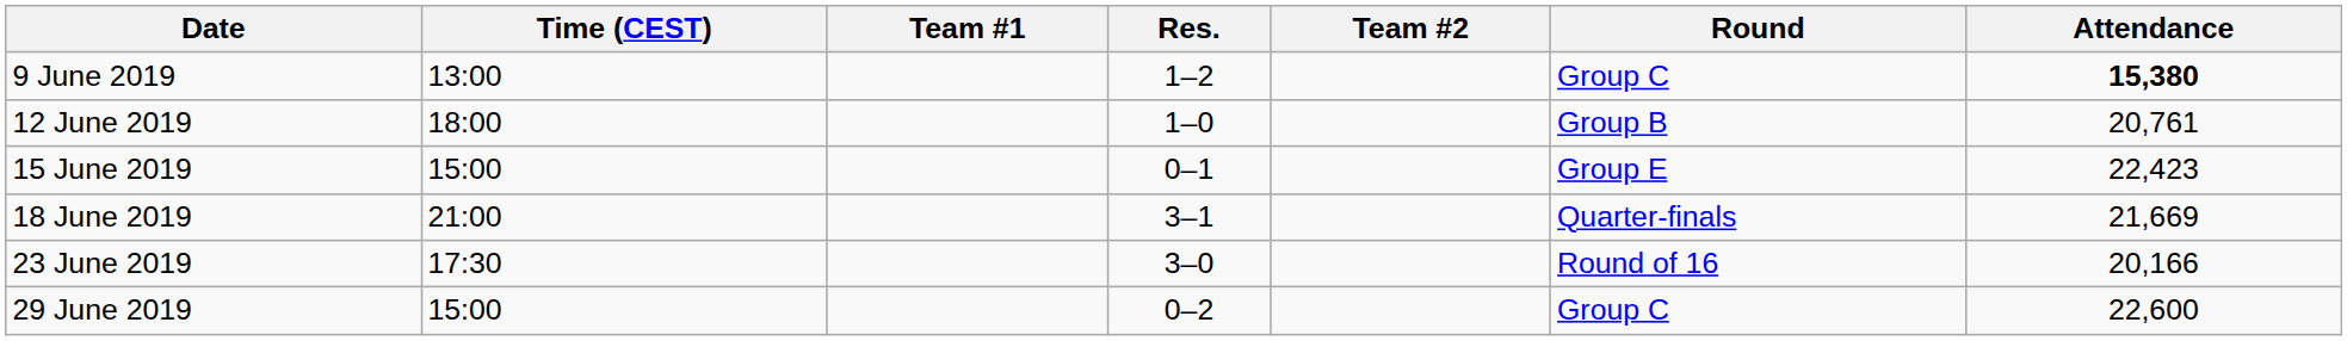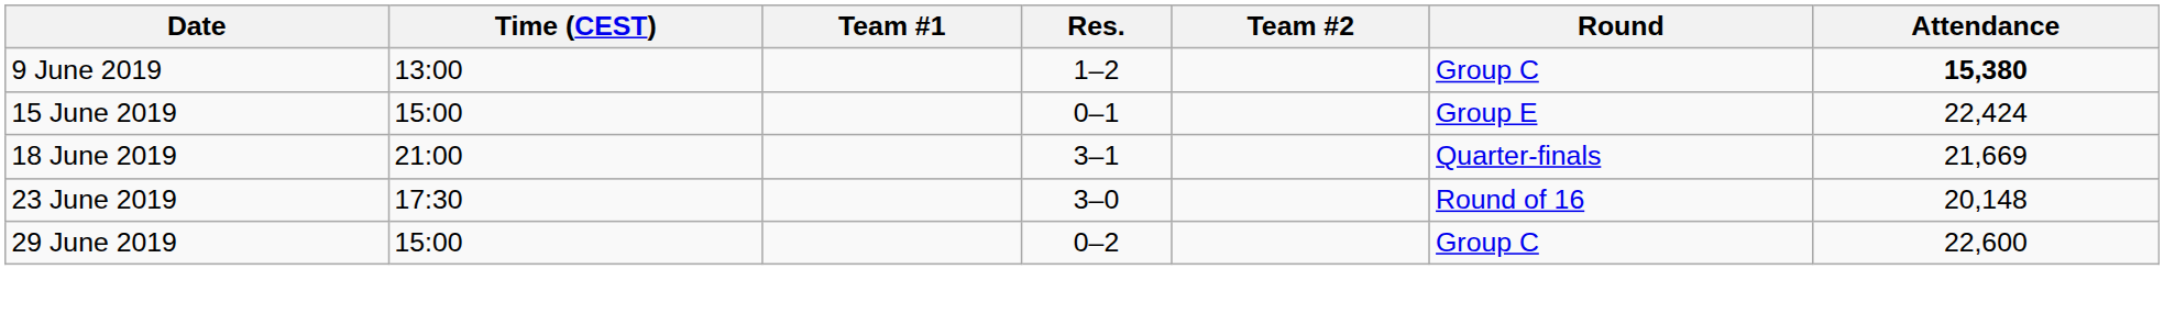- row: 12 June 2019 | 18:00 | 1–0 | Group B | 20,761
15 June 2019 | Attendance: 22,423 -> 22,424
23 June 2019 | Attendance: 20,166 -> 20,148
